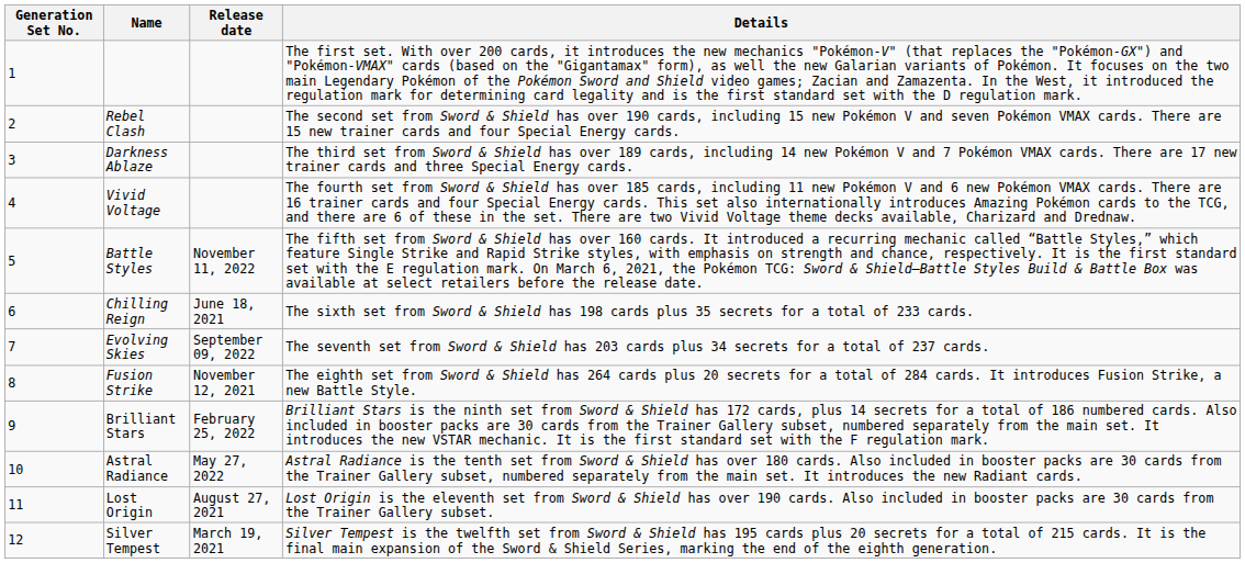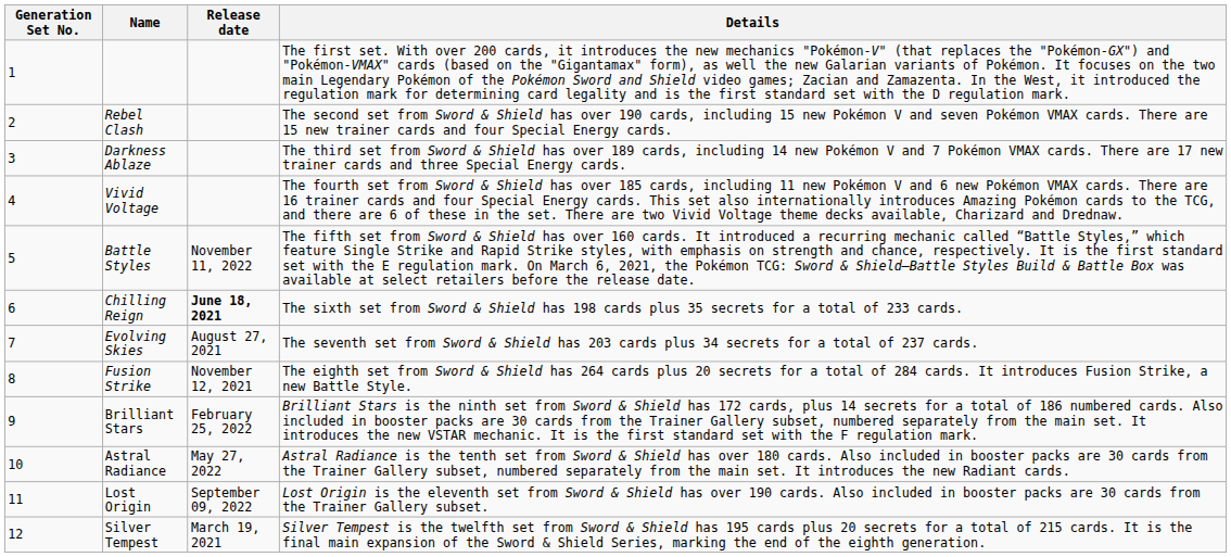Chilling Reign | Release date: normal -> bold
Evolving Skies | Release date: September 09, 2022 -> August 27, 2021
Lost Origin | Release date: August 27, 2021 -> September 09, 2022
